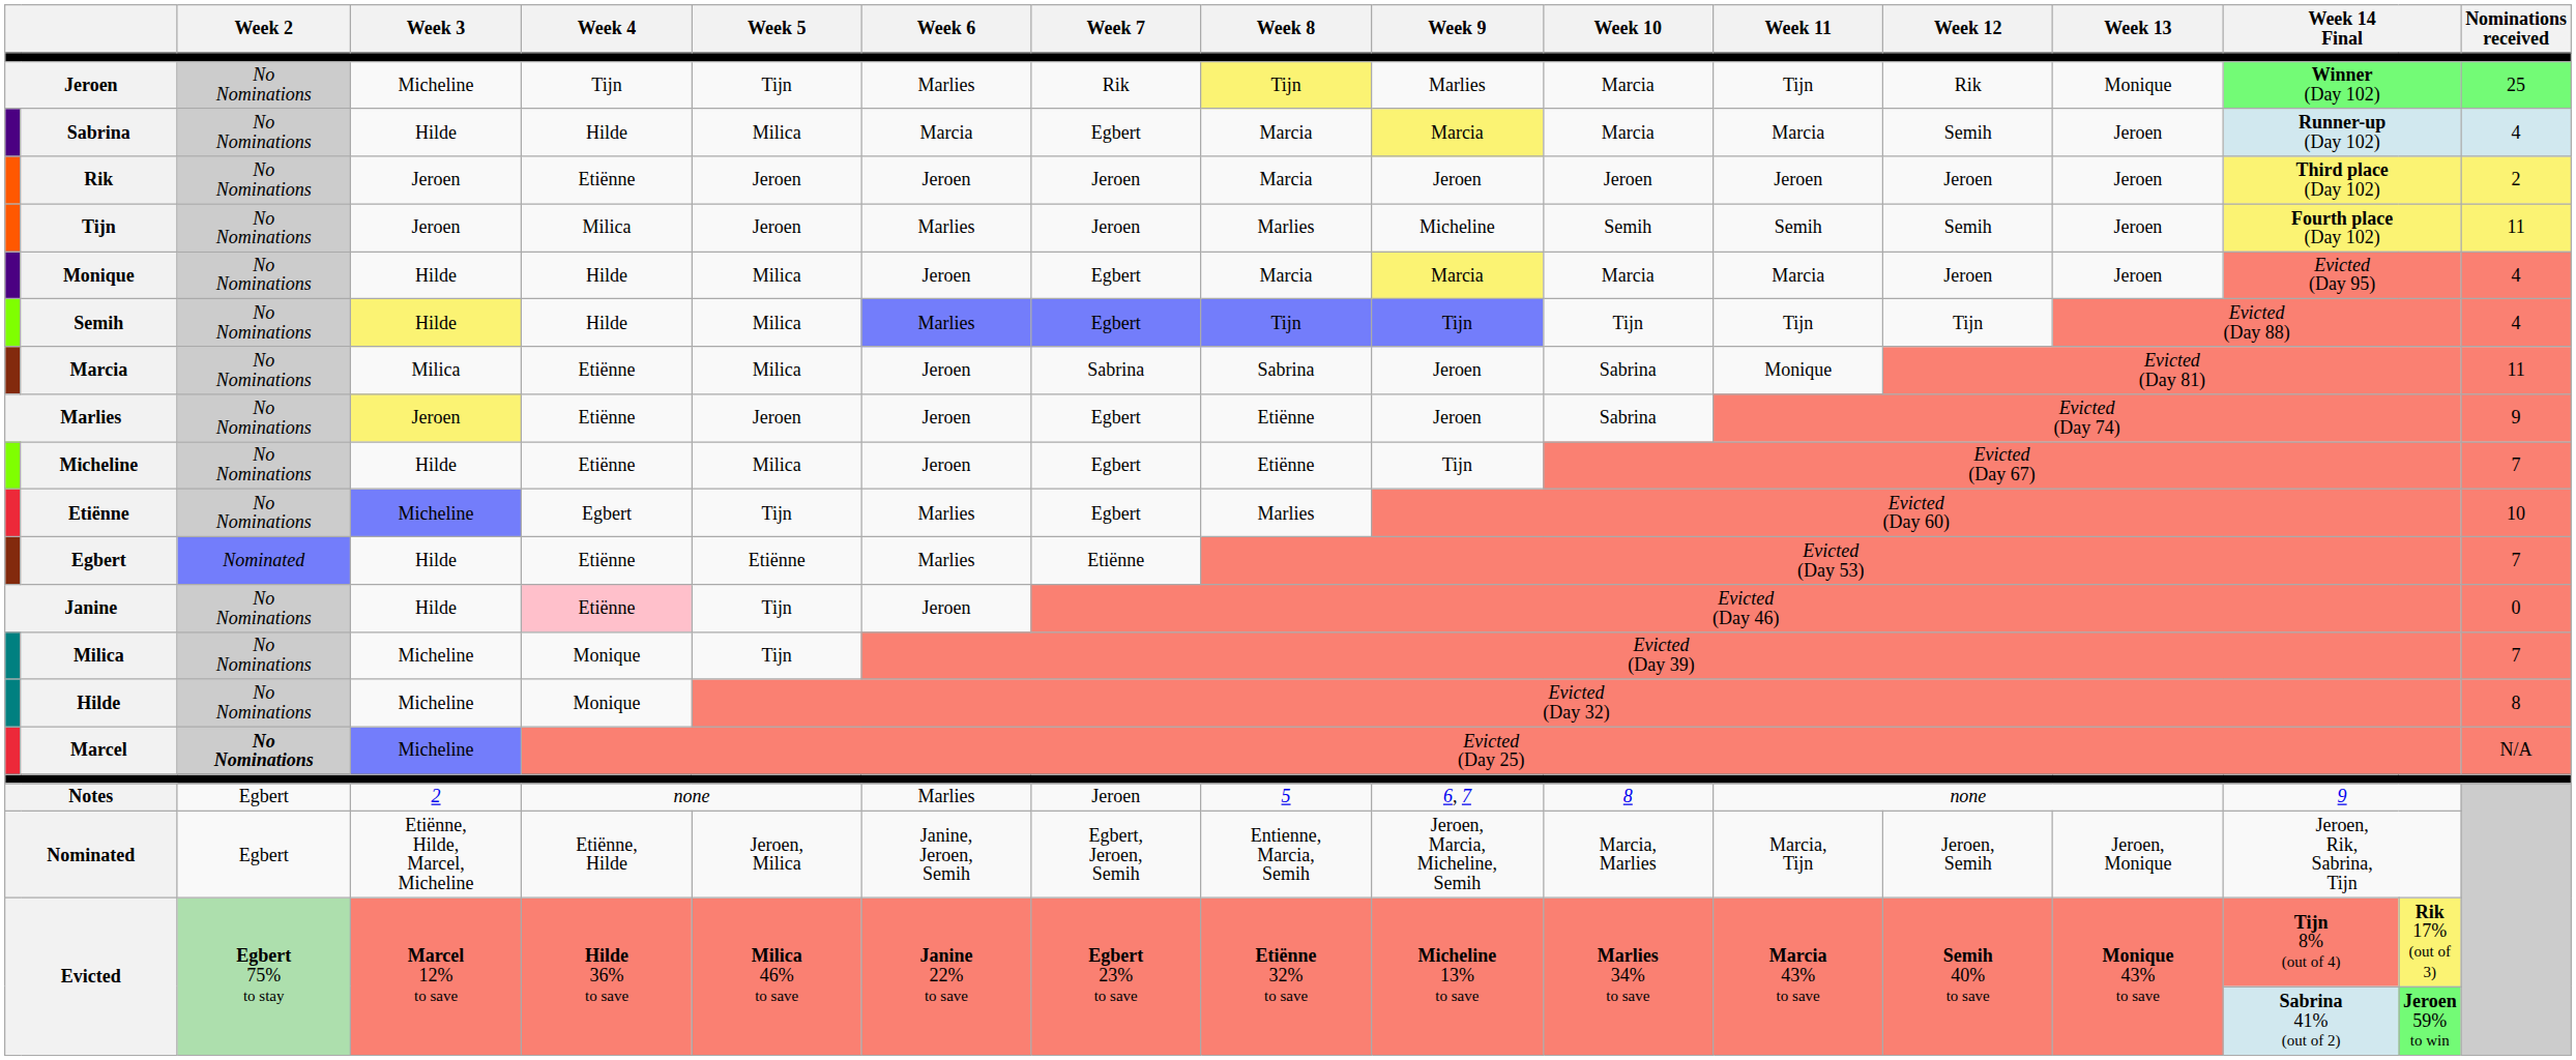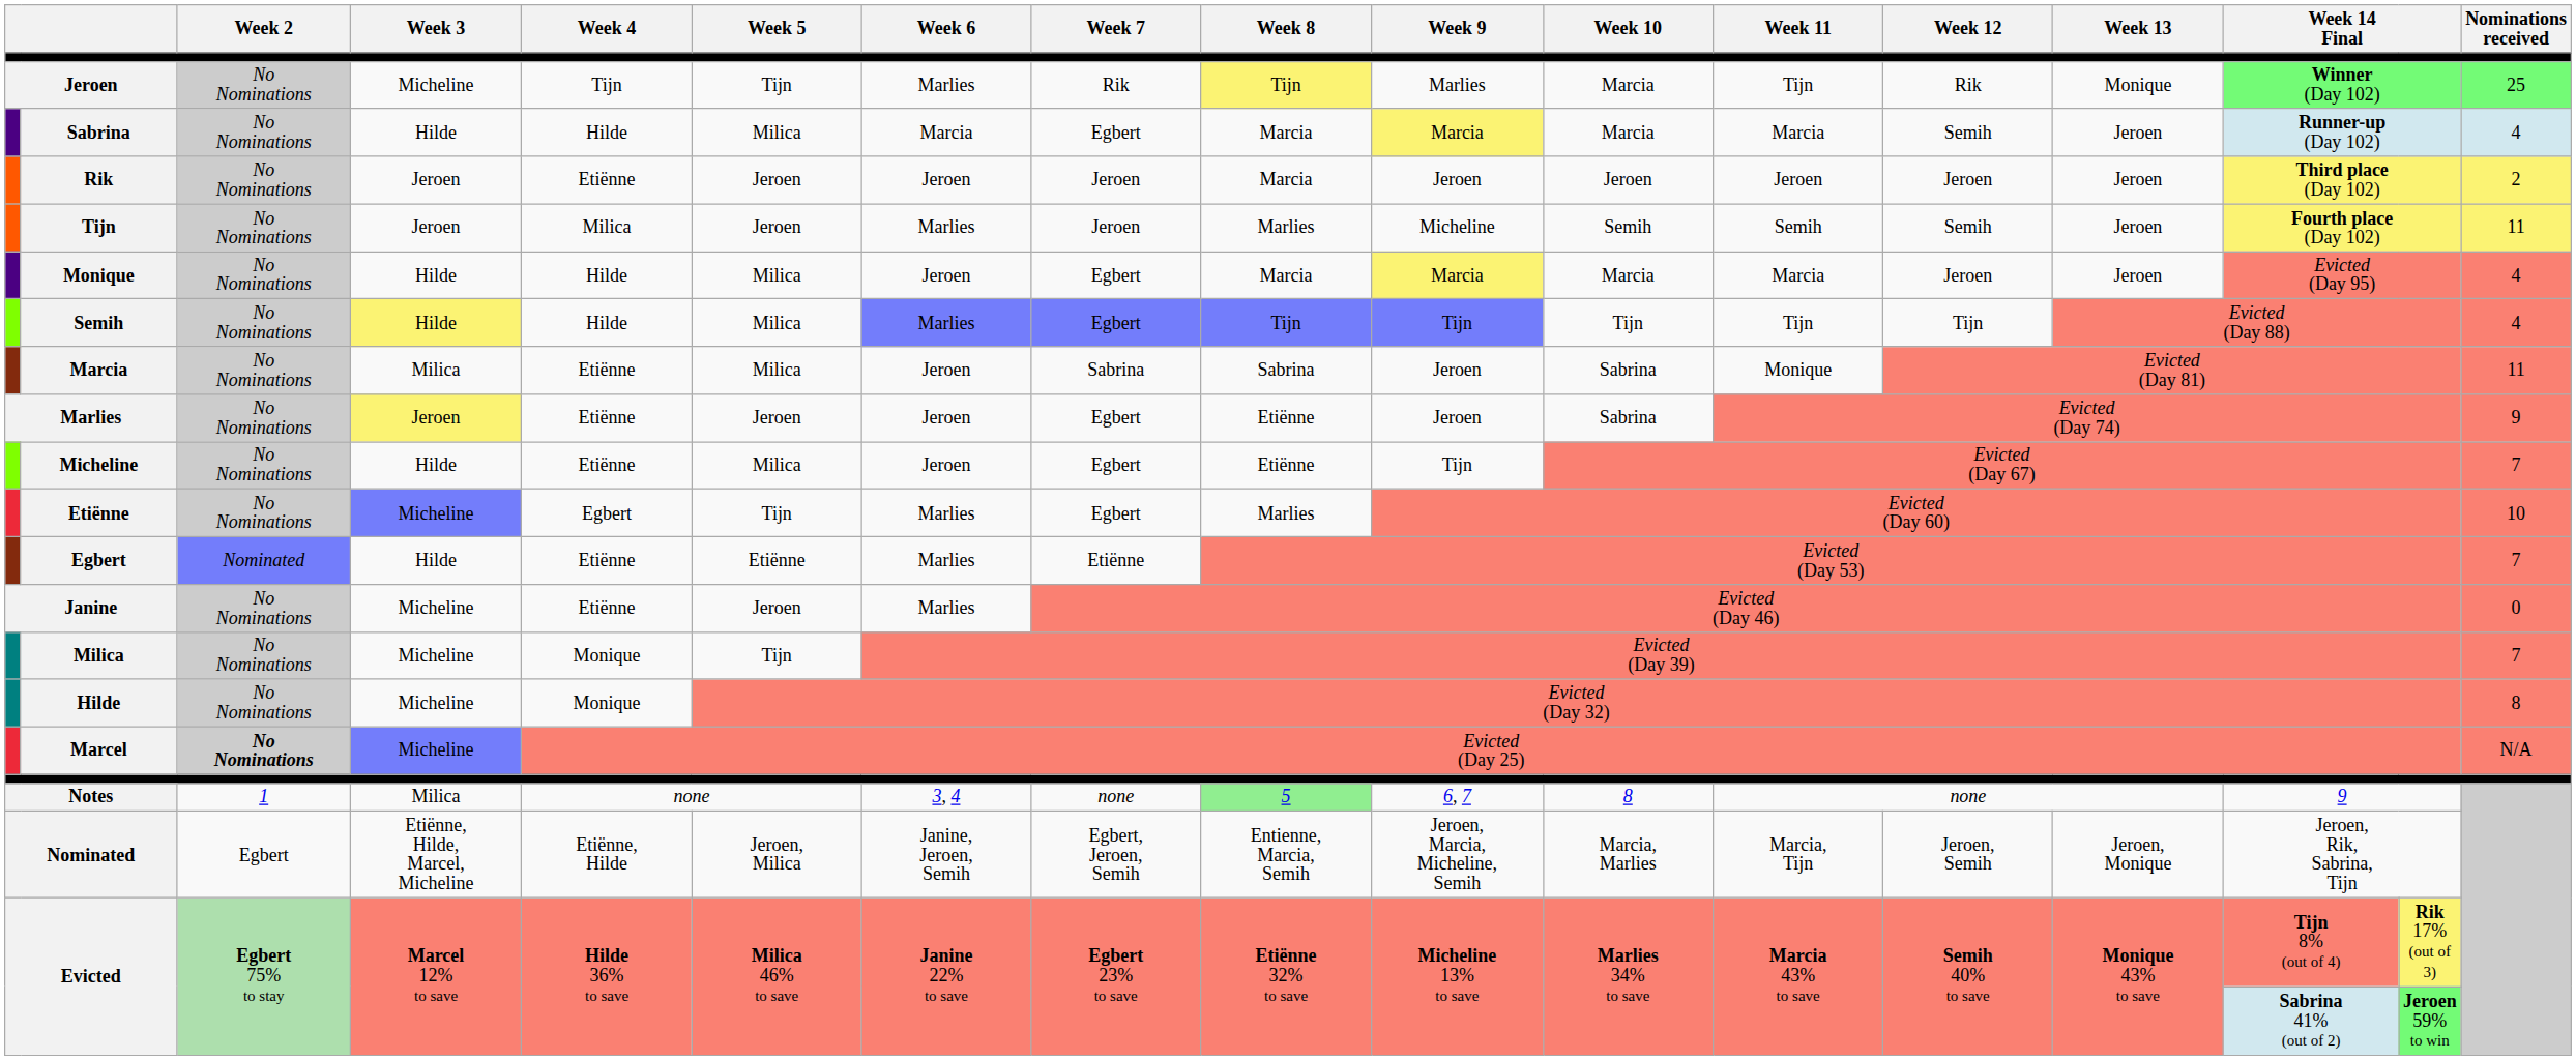Janine | Week 3: Hilde -> Micheline
Janine | Week 4: pink background -> no background
Janine | Week 5: Tijn -> Jeroen
Janine | Week 6: Jeroen -> Marlies
Notes | Week 2: Egbert -> 1
Notes | Week 3: 2 -> Milica
Notes | Week 6: Marlies -> 3, 4
Notes | Week 7: Jeroen -> none
Notes | Week 8: no background -> lightgreen background
